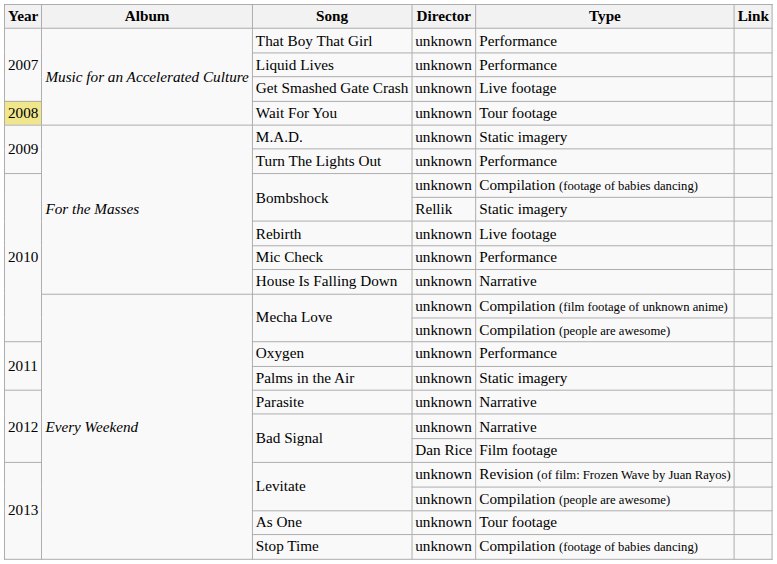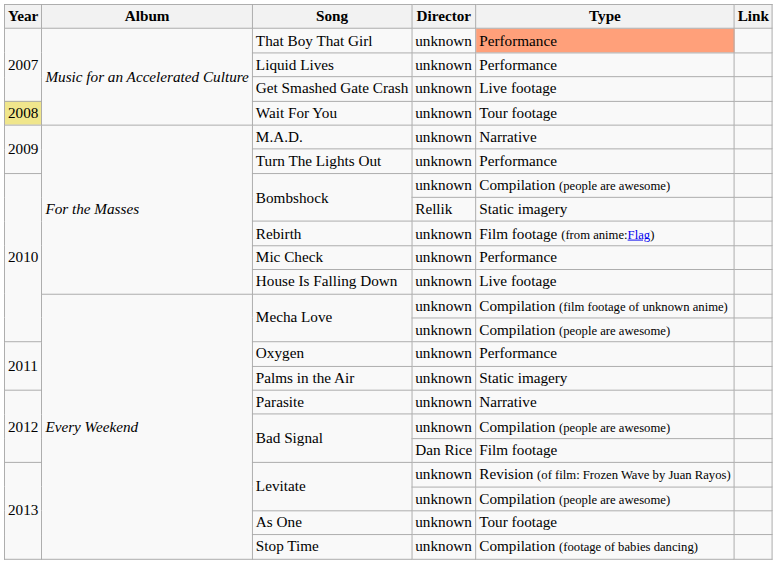That Boy That Girl | Type: no background -> lightsalmon background
M.A.D. | Type: Static imagery -> Narrative
Bombshock / unknown | Type: Compilation (footage of babies dancing) -> Compilation (people are awesome)
Rebirth | Type: Live footage -> Film footage (from anime:Flag)
House Is Falling Down | Type: Narrative -> Live footage
Bad Signal / unknown | Type: Narrative -> Compilation (people are awesome)
